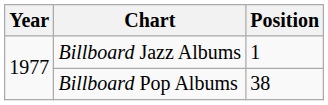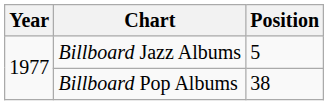Billboard Jazz Albums | Position: 1 -> 5
